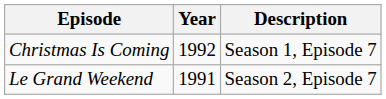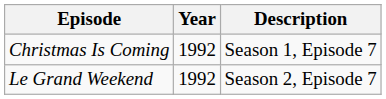Le Grand Weekend | Year: 1991 -> 1992
